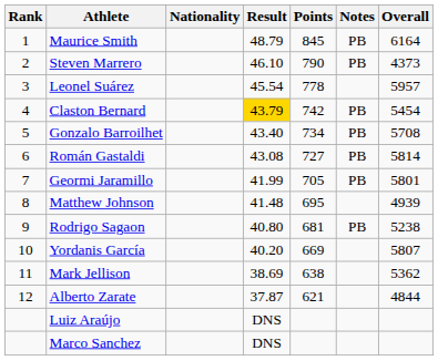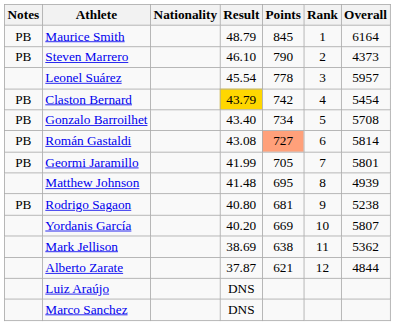columns swapped: Rank <-> Notes
Román Gastaldi | Points: no background -> lightsalmon background
